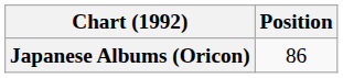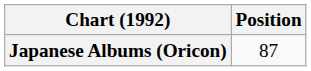Japanese Albums (Oricon) | Position: 86 -> 87
